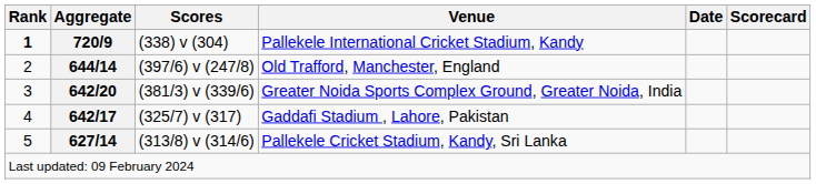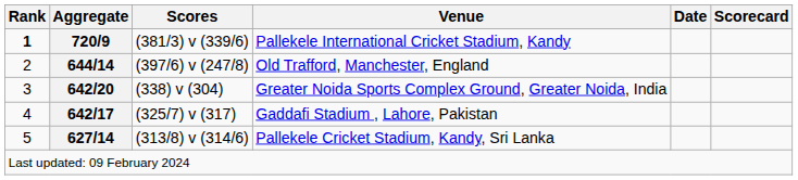Pallekele International Cricket Stadium, Kandy | Scores: (338) v (304) -> (381/3) v (339/6)
Greater Noida Sports Complex Ground, Greater Noida, India | Scores: (381/3) v (339/6) -> (338) v (304)
